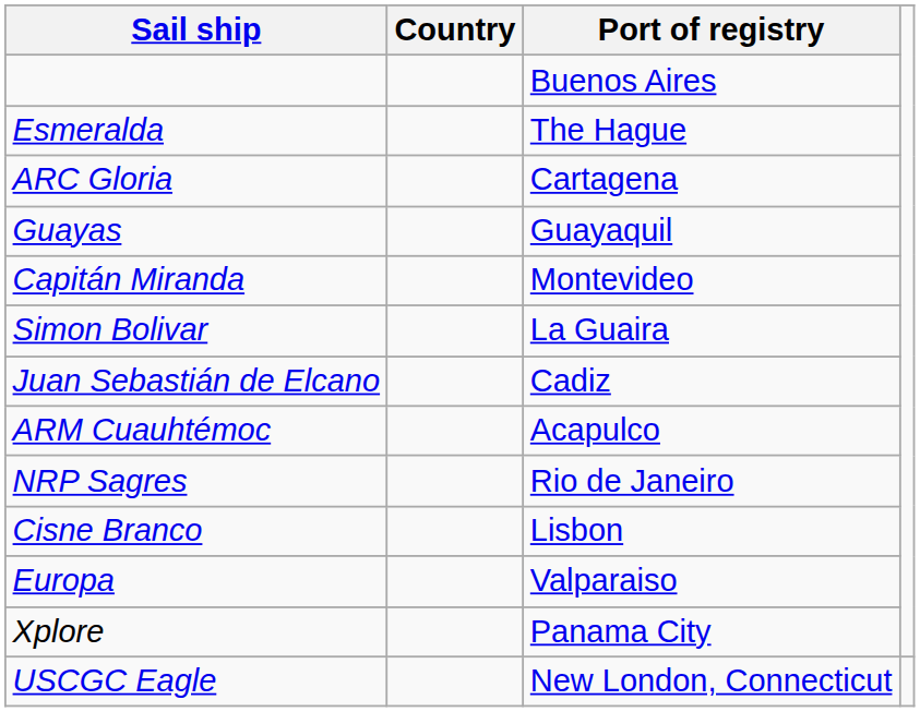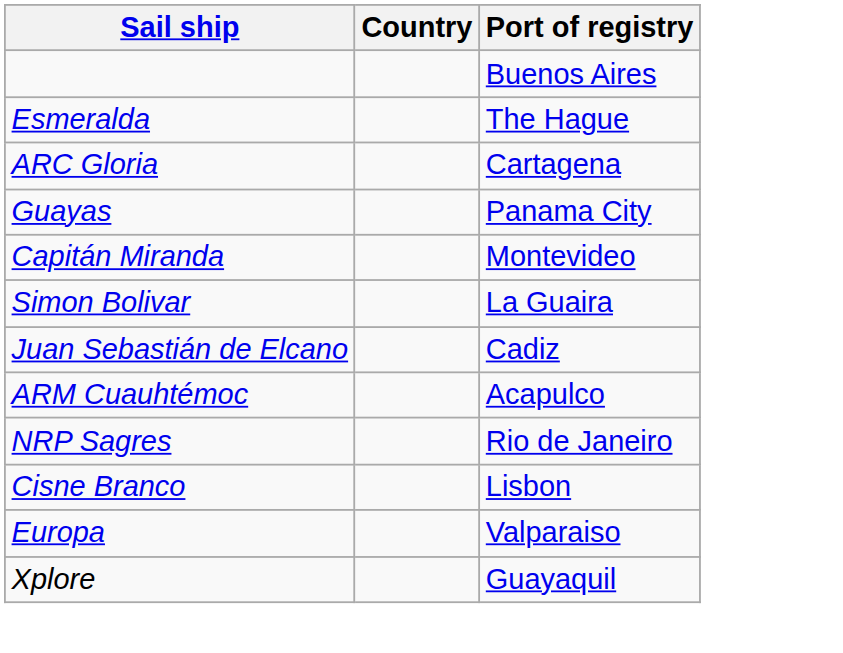Guayas | Port of registry: Guayaquil -> Panama City
Xplore | Port of registry: Panama City -> Guayaquil
- row: USCGC Eagle | New London, Connecticut
